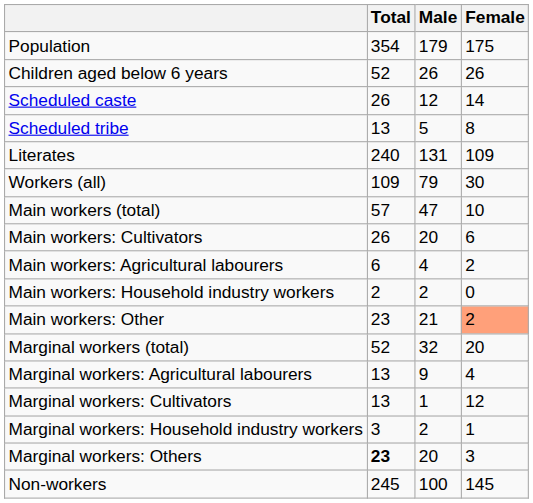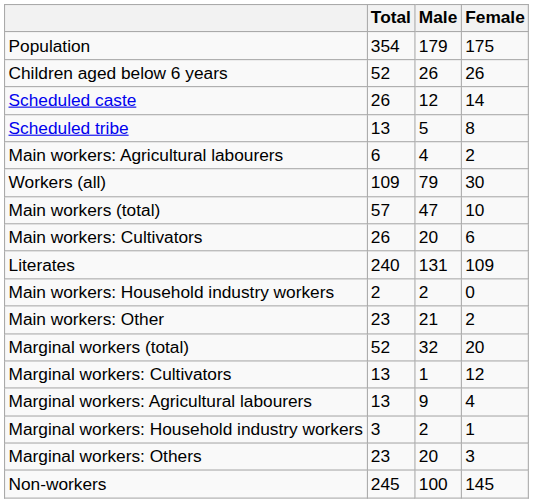rows swapped: Literates <-> Main workers: Agricultural labourers
Main workers: Other | Female: lightsalmon background -> no background
rows swapped: Marginal workers: Cultivators <-> Marginal workers: Agricultural labourers
Marginal workers: Others | Total: bold -> normal
